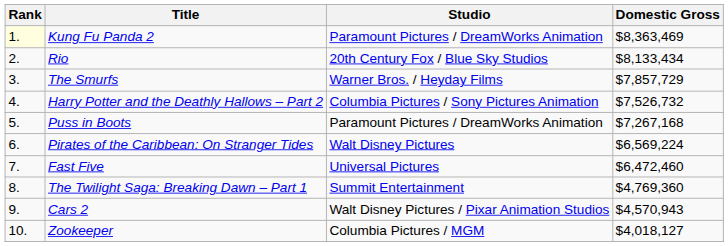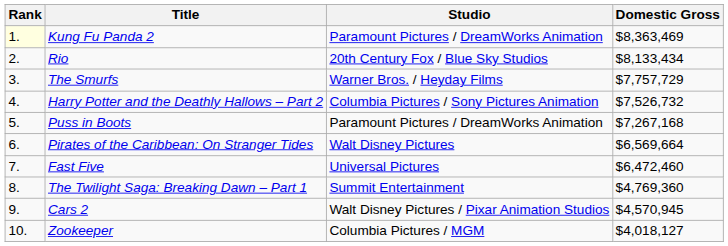The Smurfs | Domestic Gross: $7,857,729 -> $7,757,729
Pirates of the Caribbean: On Stranger Tides | Domestic Gross: $6,569,224 -> $6,569,664
Cars 2 | Domestic Gross: $4,570,943 -> $4,570,945
